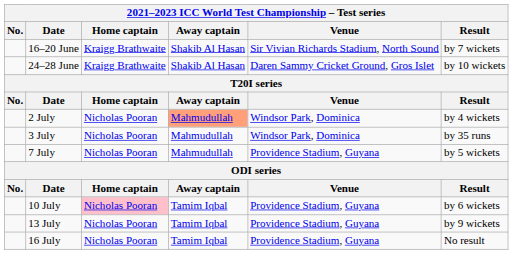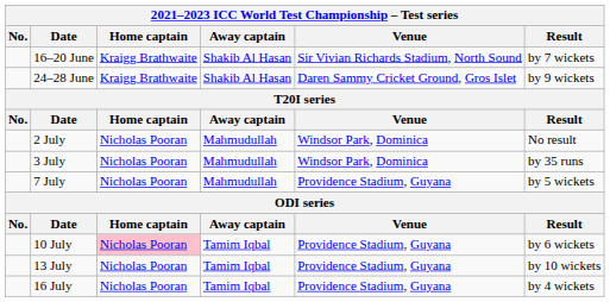24–28 June | Result: by 10 wickets -> by 9 wickets
2 July | Away captain: lightsalmon background -> no background
2 July | Result: by 4 wickets -> No result
13 July | Result: by 9 wickets -> by 10 wickets
16 July | Result: No result -> by 4 wickets
